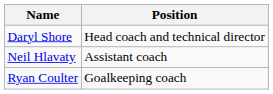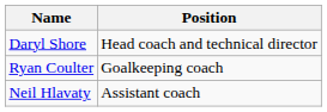rows swapped: Neil Hlavaty <-> Ryan Coulter
